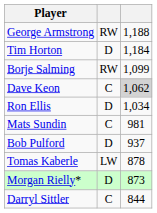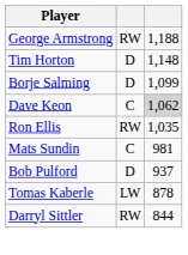Tim Horton | column 3: 1,184 -> 1,148
Borje Salming | column 2: RW -> D
Ron Ellis | column 2: D -> RW
Ron Ellis | column 3: 1,034 -> 1,035
- row: Morgan Rielly* | D | 873
Darryl Sittler | column 2: C -> RW
